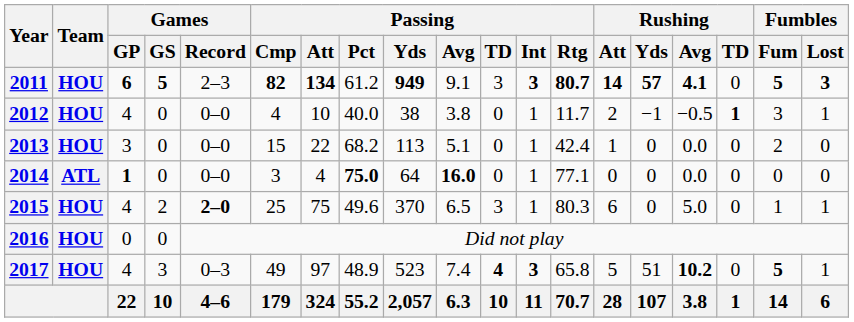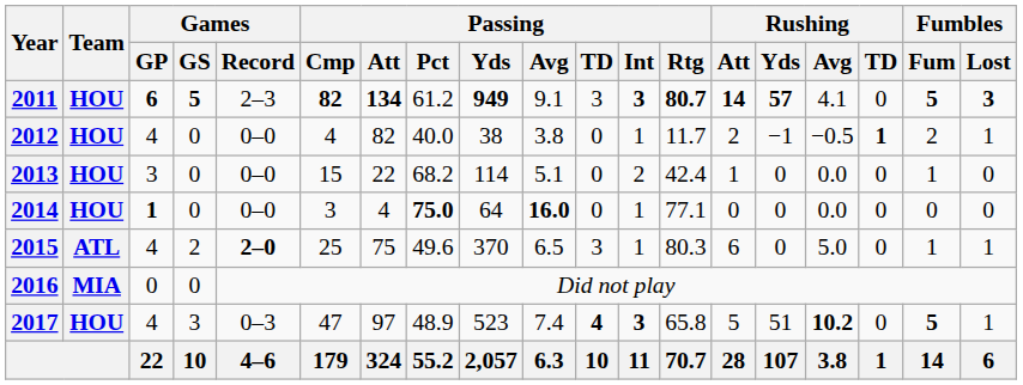2011 | Rushing / Avg: bold -> normal
2012 | Passing / Att: 10 -> 82
2012 | Fumbles / Fum: 3 -> 2
2013 | Passing / Yds: 113 -> 114
2013 | Passing / Int: 1 -> 2
2013 | Fumbles / Fum: 2 -> 1
2014 | Team: ATL -> HOU
2015 | Team: HOU -> ATL
2016 | Team: HOU -> MIA
2017 | Passing / Cmp: 49 -> 47
